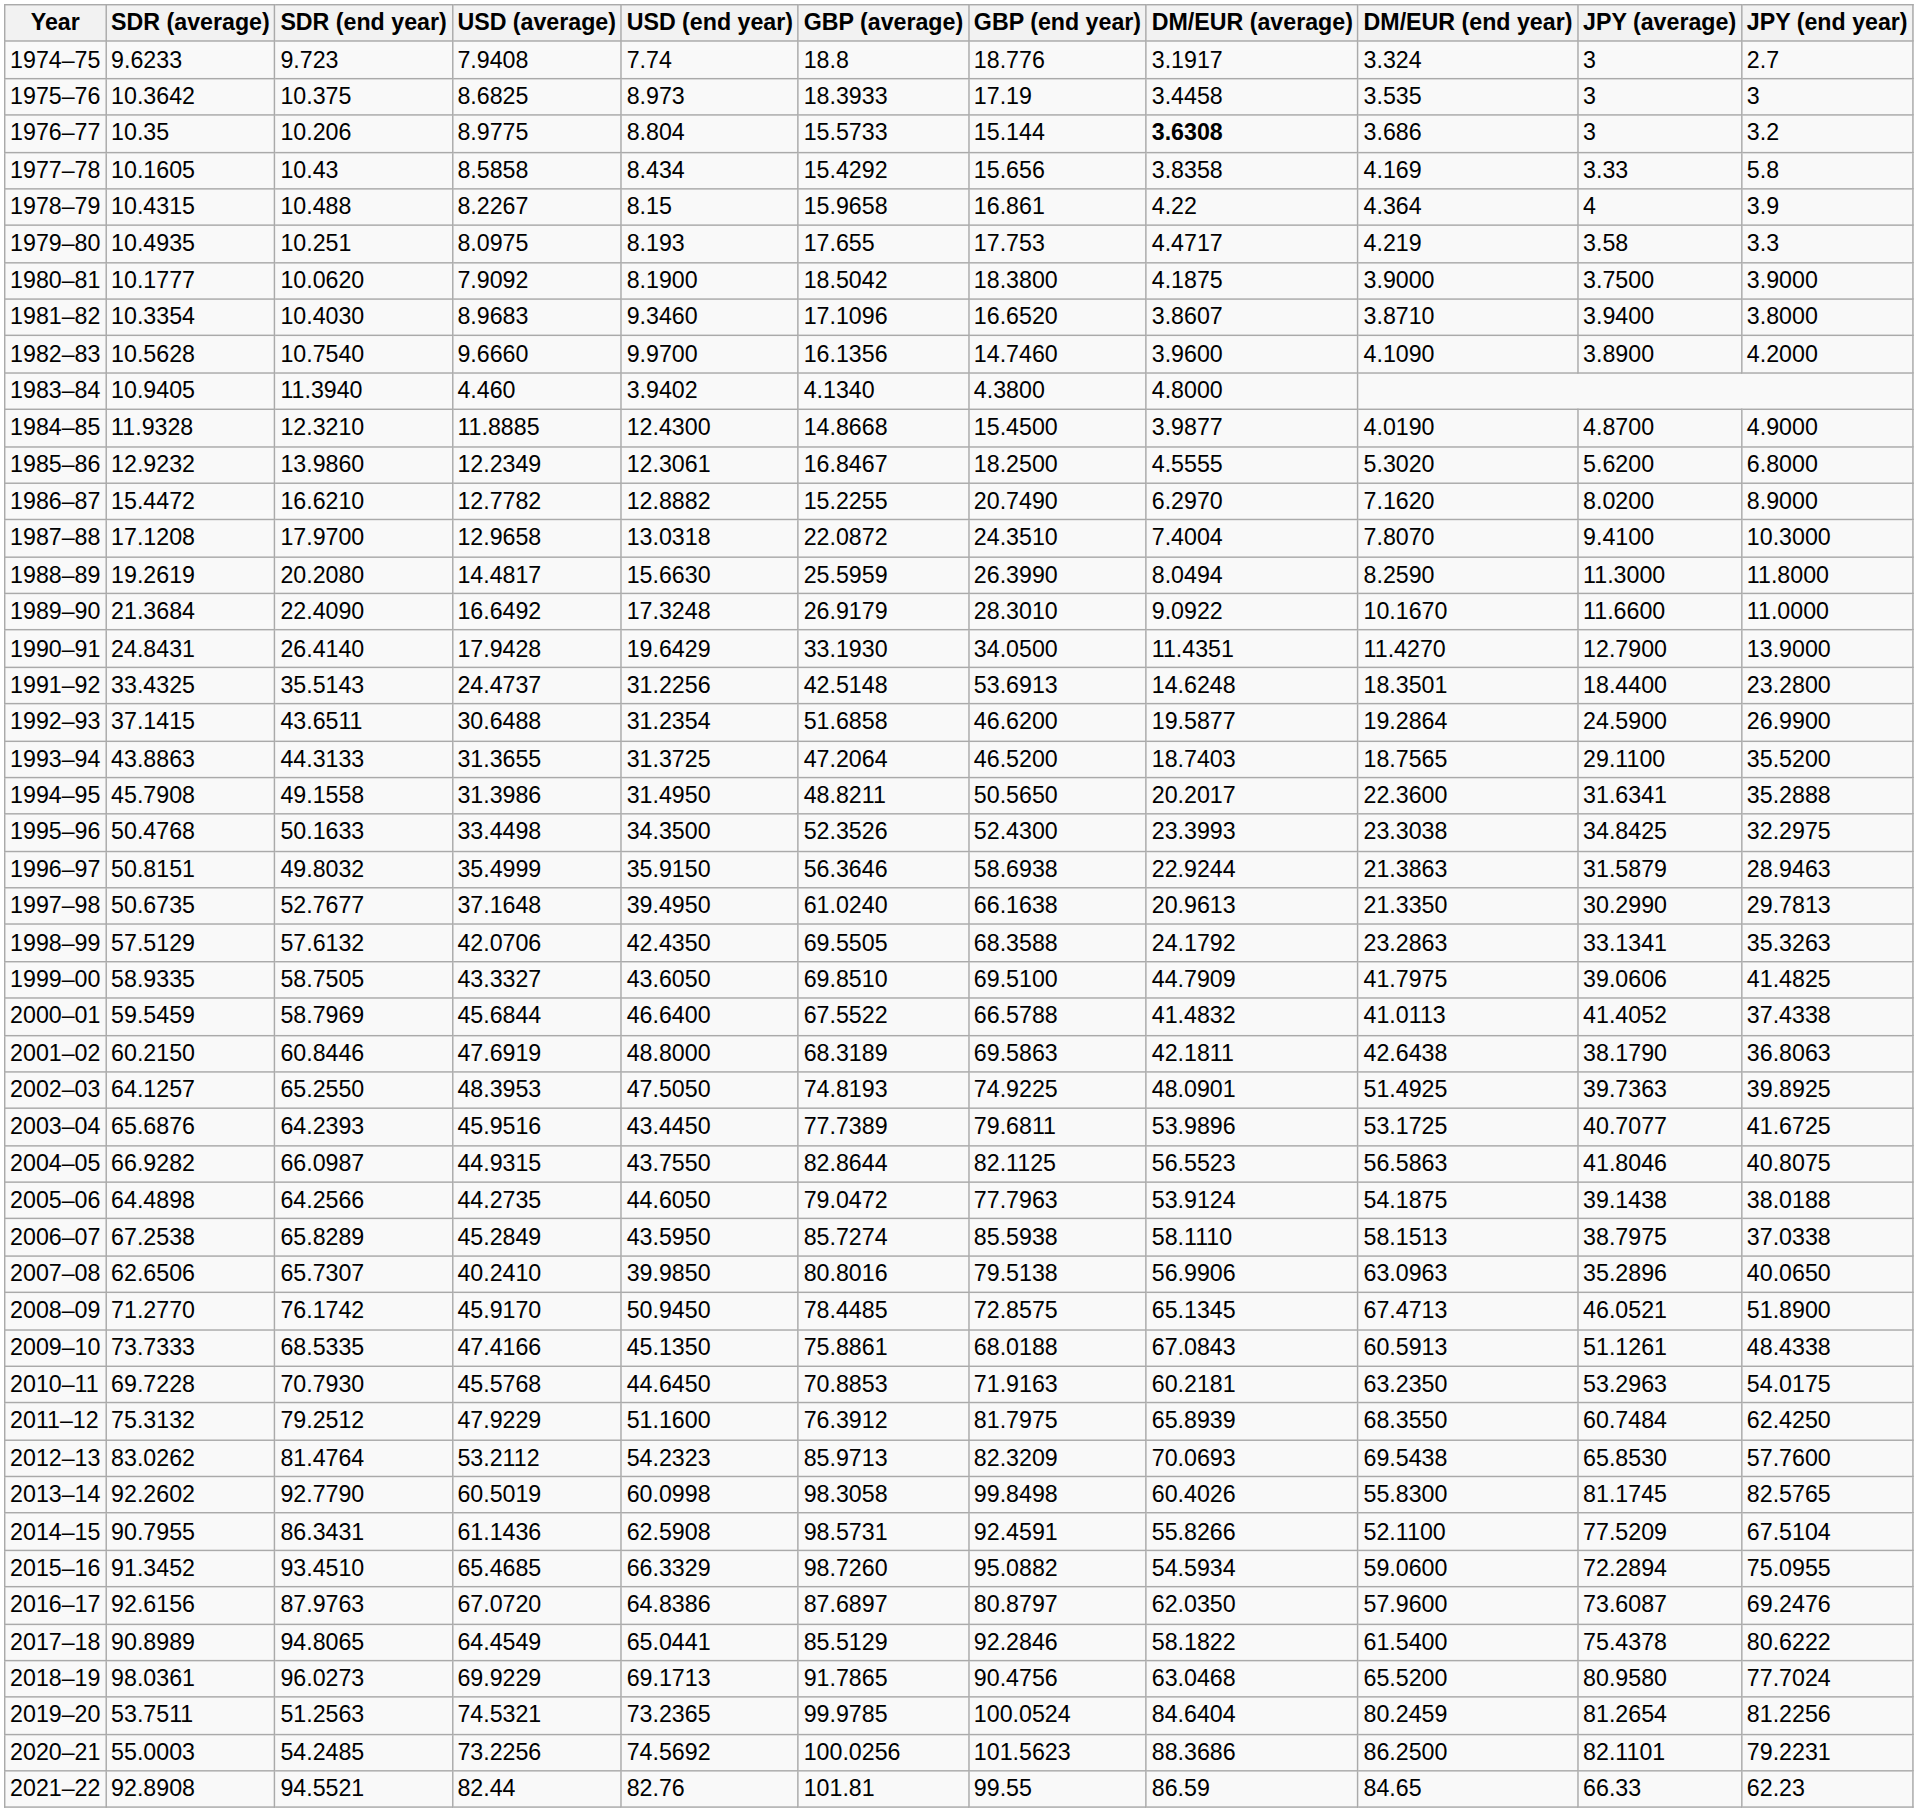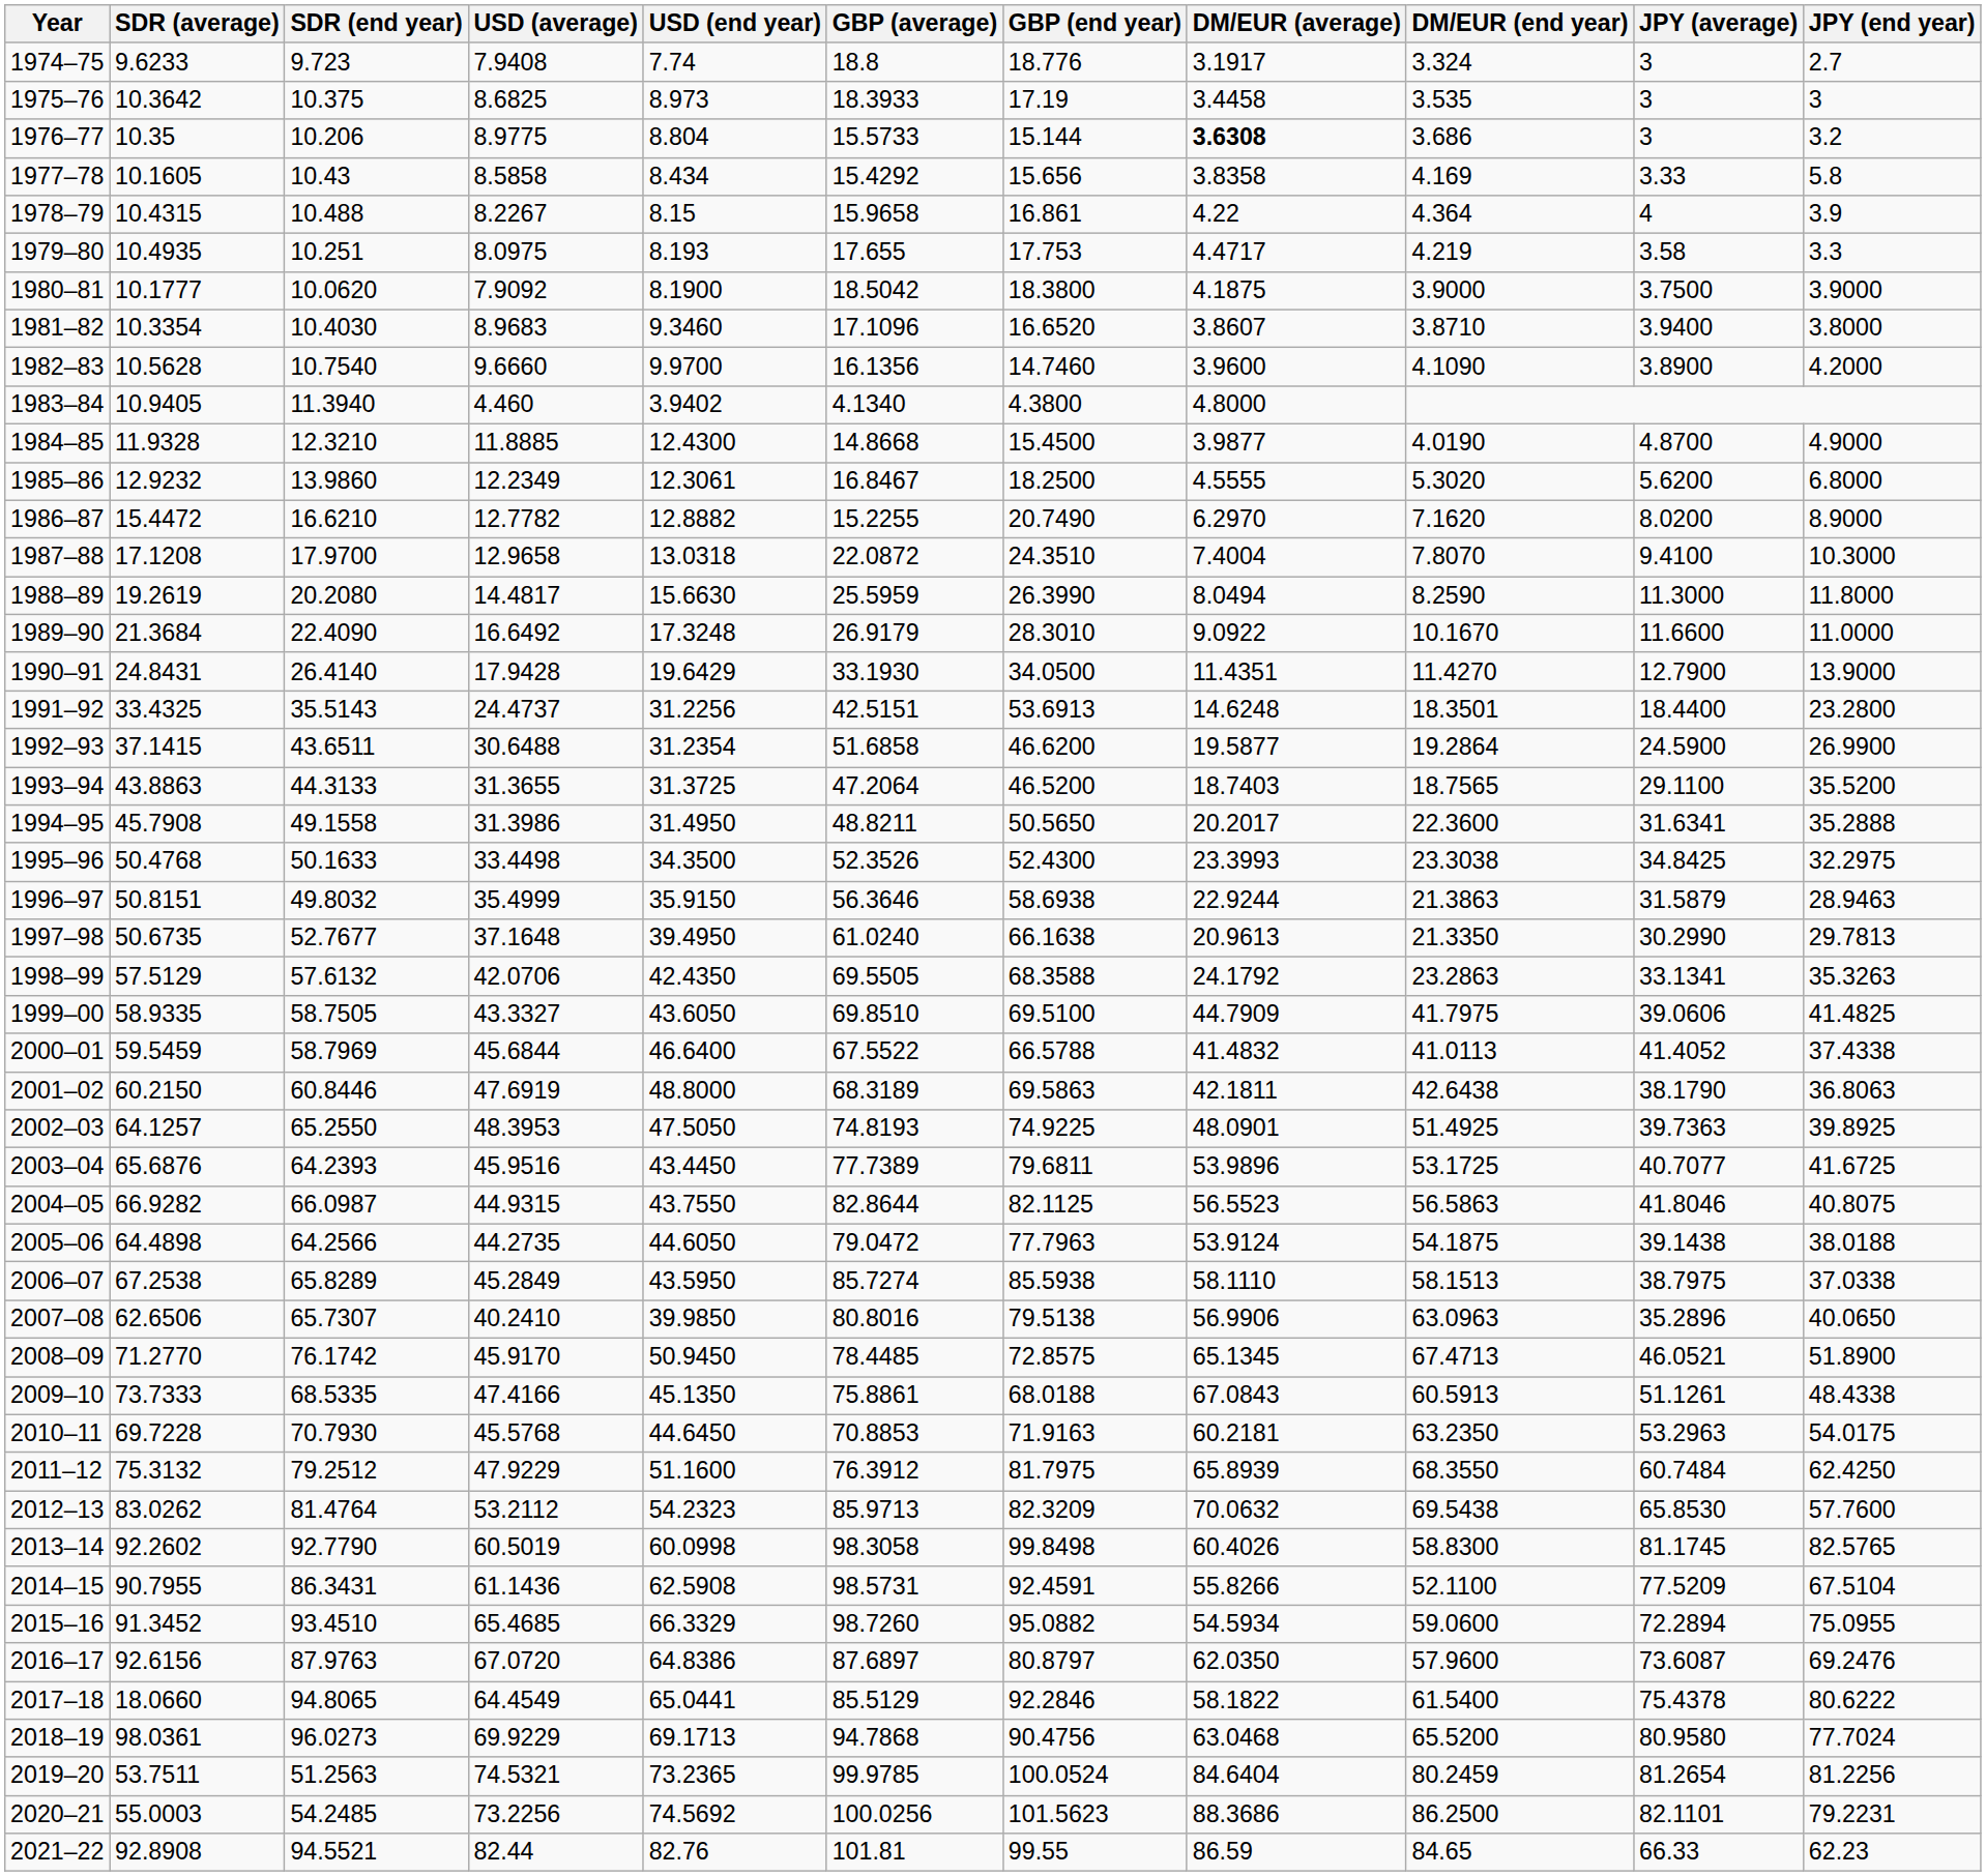1991–92 | GBP (average): 42.5148 -> 42.5151
2012–13 | DM/EUR (average): 70.0693 -> 70.0632
2013–14 | DM/EUR (end year): 55.8300 -> 58.8300
2017–18 | SDR (average): 90.8989 -> 18.0660
2018–19 | GBP (average): 91.7865 -> 94.7868
